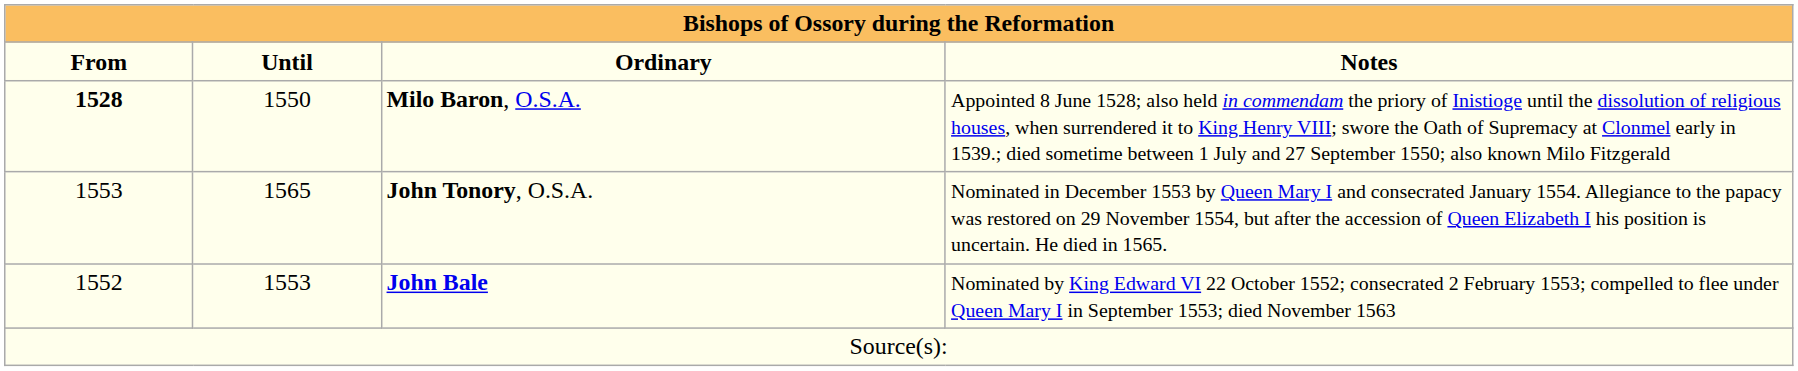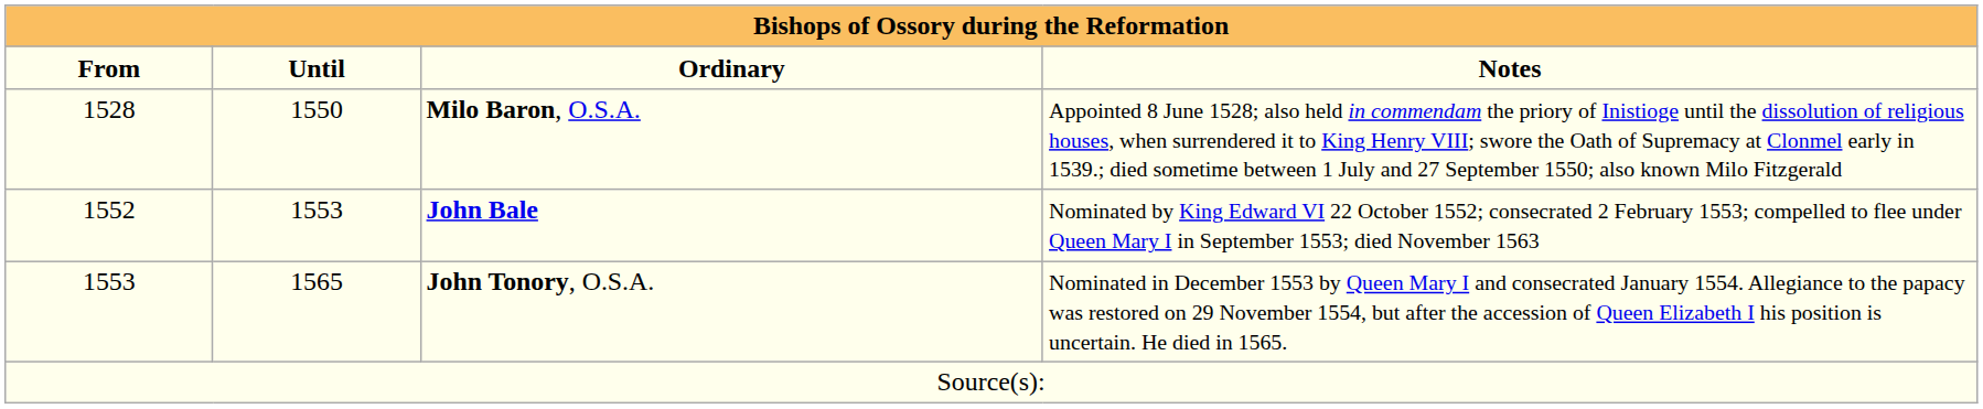Milo Baron, O.S.A. | From: bold -> normal
rows swapped: John Bale <-> John Tonory, O.S.A.
